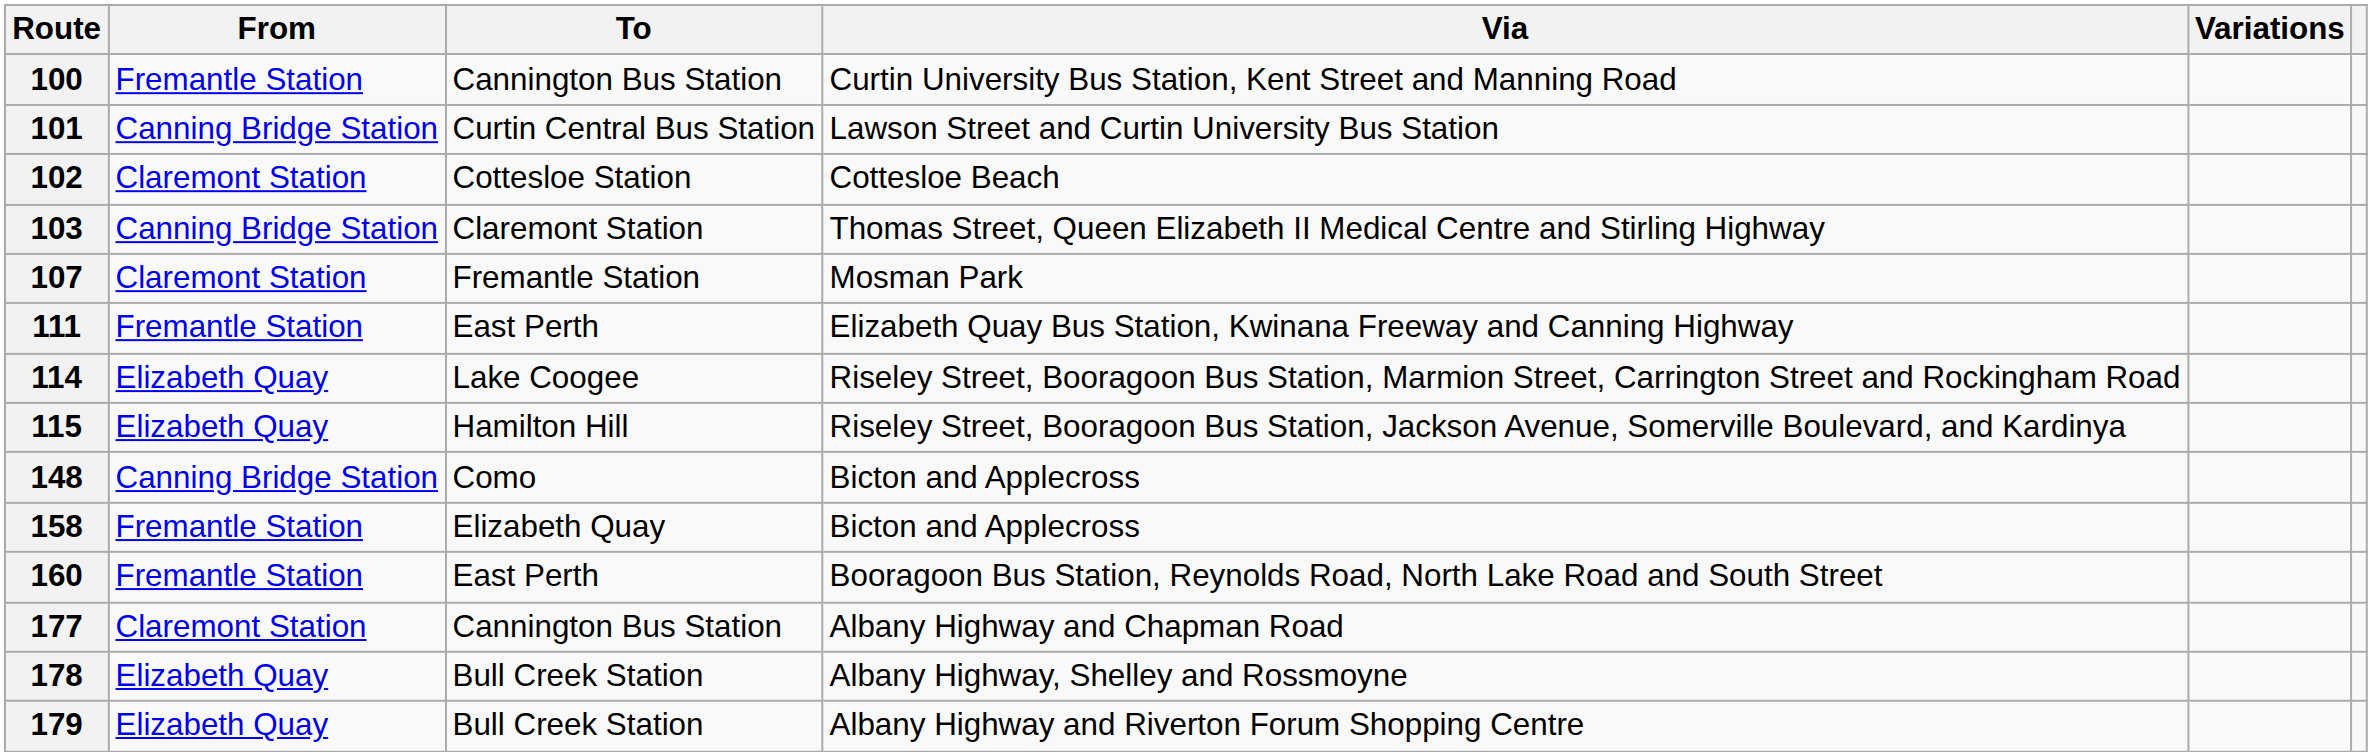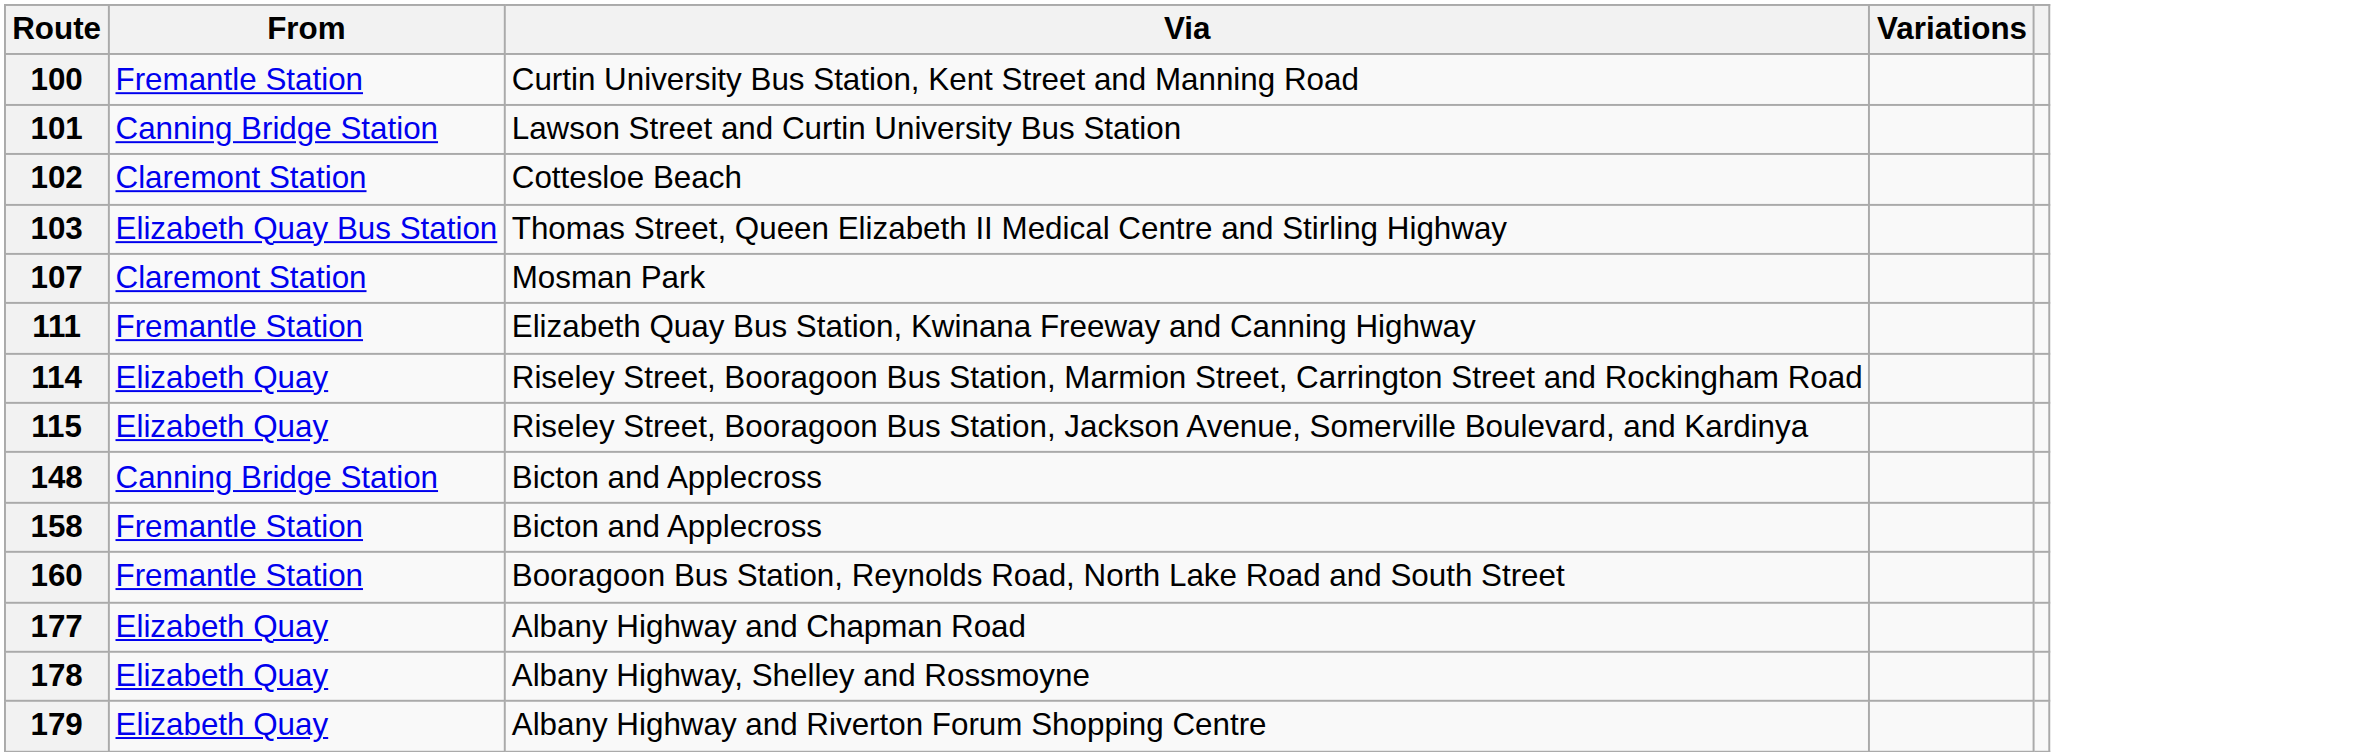- column: To | Cannington Bus Station | Curtin Central Bus Station | Cottesloe Station | Claremont Station | Fremantle Station | East Perth | Lake Coogee | Hamilton Hill | Como | Elizabeth Quay | East Perth | Cannington Bus Station | Bull Creek Station | Bull Creek Station
103 | From: Canning Bridge Station -> Elizabeth Quay Bus Station
177 | From: Claremont Station -> Elizabeth Quay
